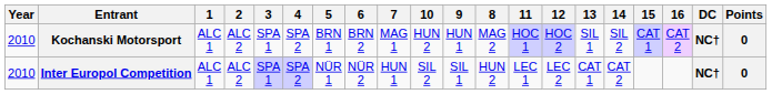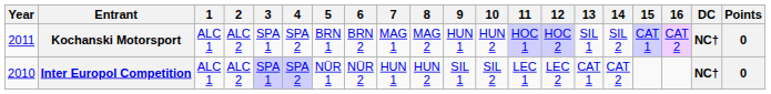columns swapped: 8 <-> 10
Kochanski Motorsport | Year: 2010 -> 2011
